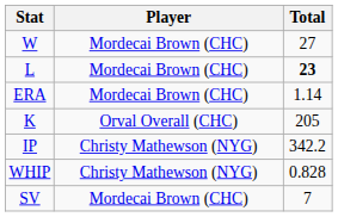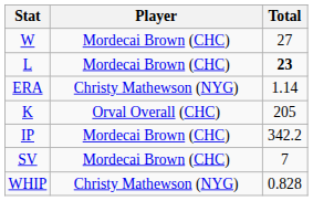ERA | Player: Mordecai Brown (CHC) -> Christy Mathewson (NYG)
IP | Player: Christy Mathewson (NYG) -> Mordecai Brown (CHC)
rows swapped: SV <-> WHIP
